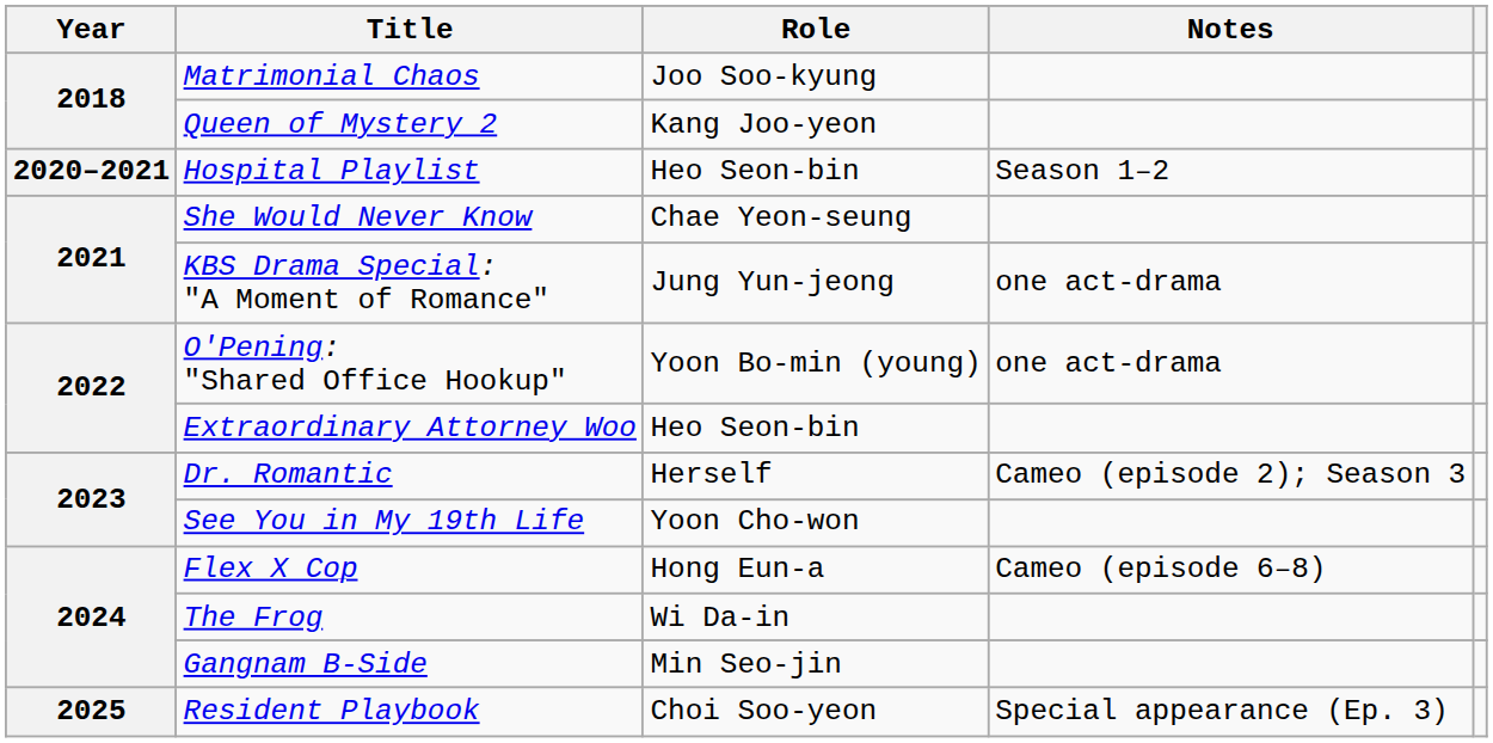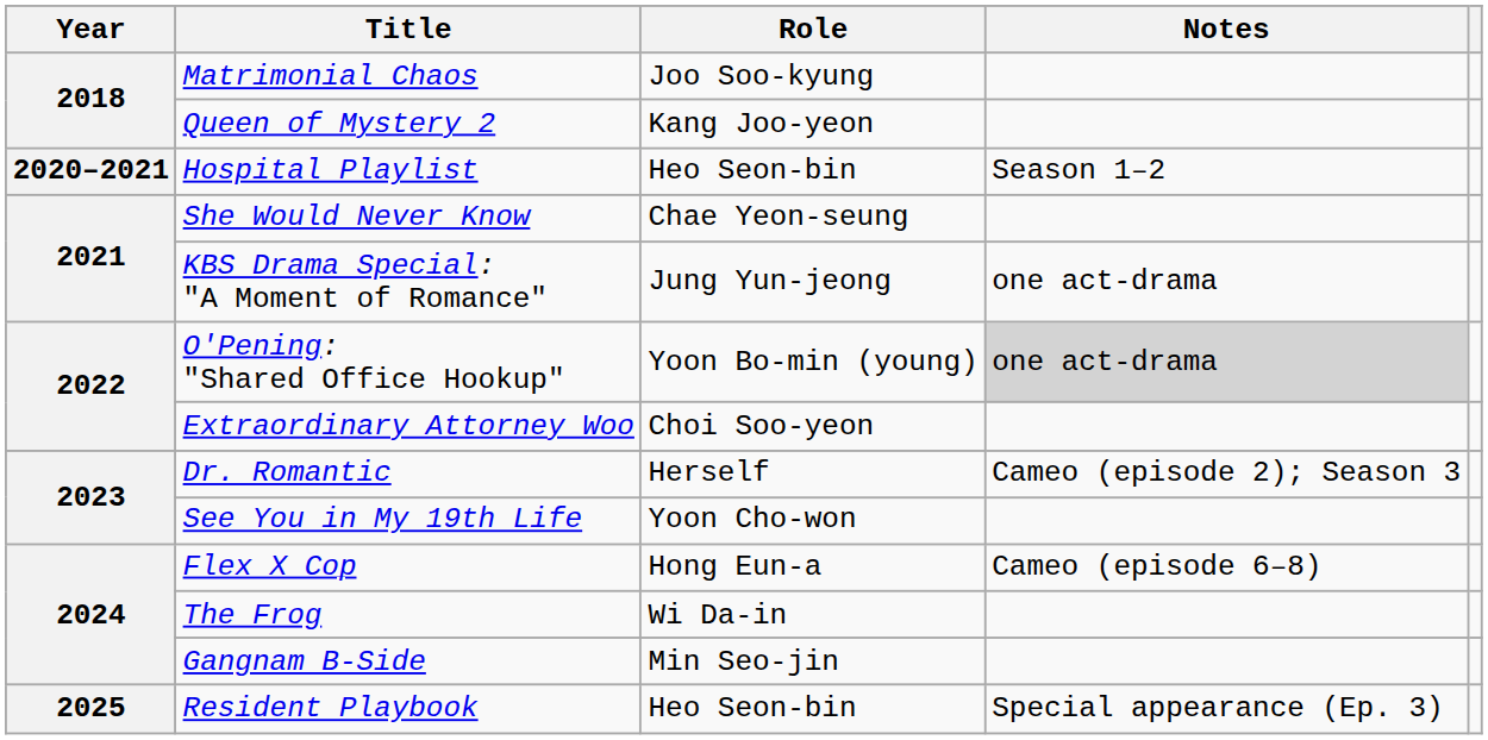O'Pening: "Shared Office Hookup" | Notes: no background -> lightgrey background
Extraordinary Attorney Woo | Role: Heo Seon-bin -> Choi Soo-yeon
Resident Playbook | Role: Choi Soo-yeon -> Heo Seon-bin
